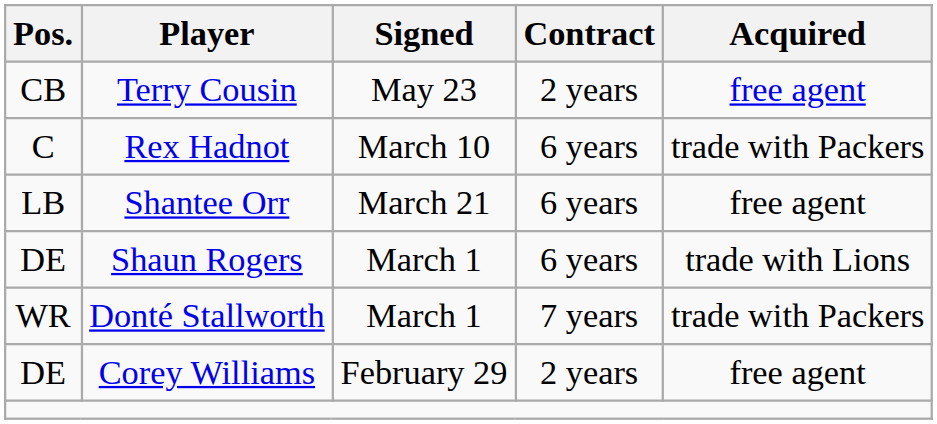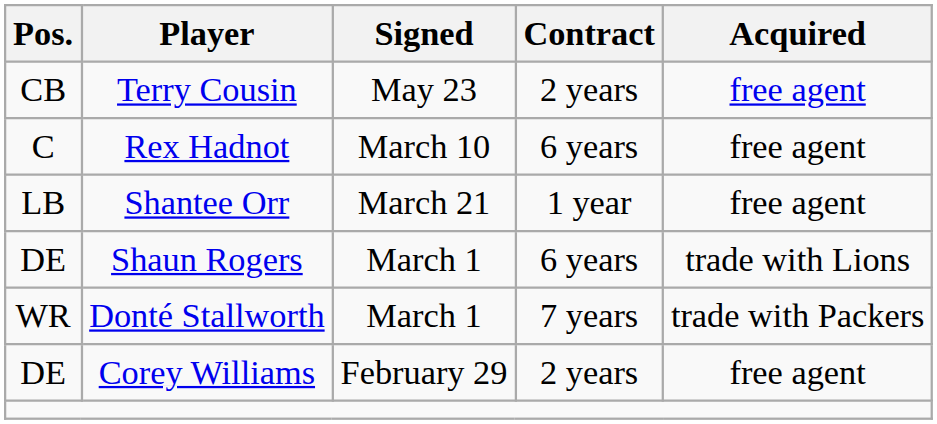Rex Hadnot | Acquired: trade with Packers -> free agent
Shantee Orr | Contract: 6 years -> 1 year
